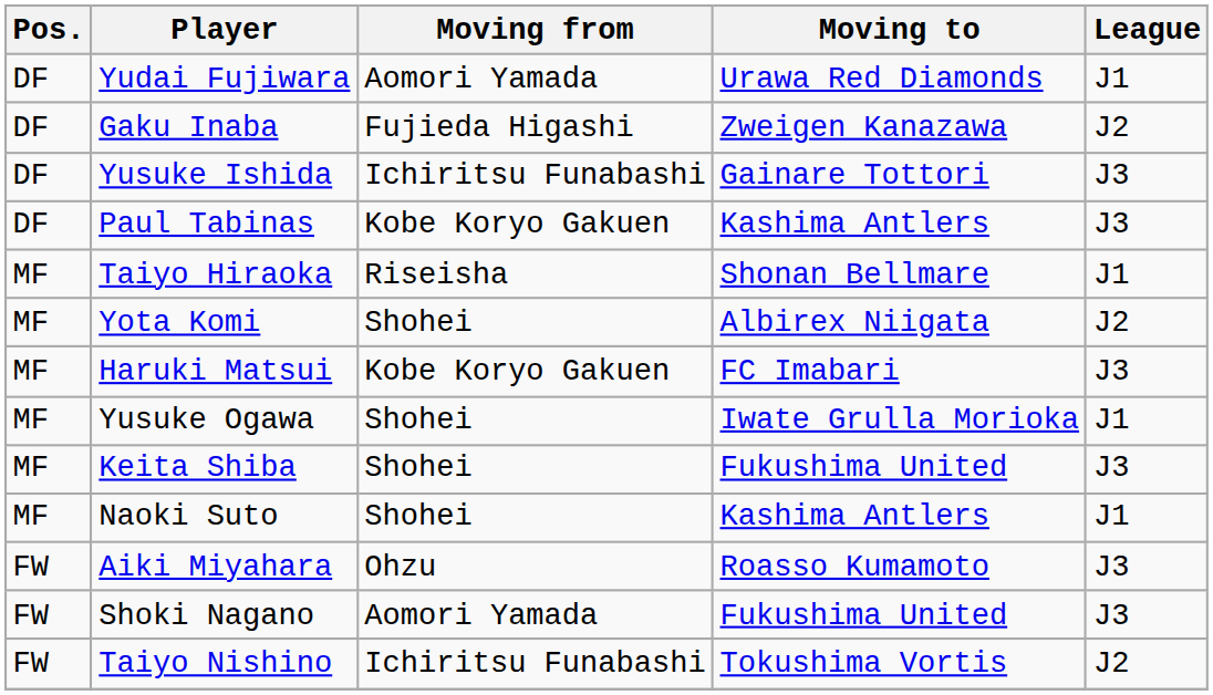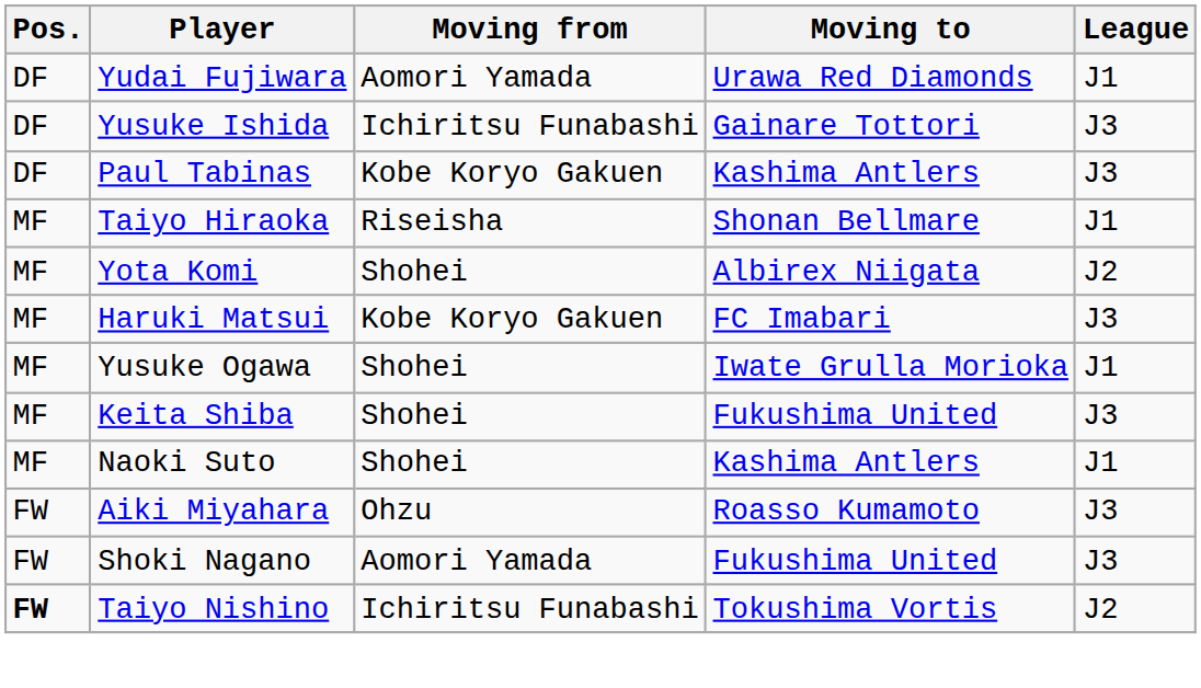- row: DF | Gaku Inaba | Fujieda Higashi | Zweigen Kanazawa | J2
Taiyo Nishino | Pos.: normal -> bold
